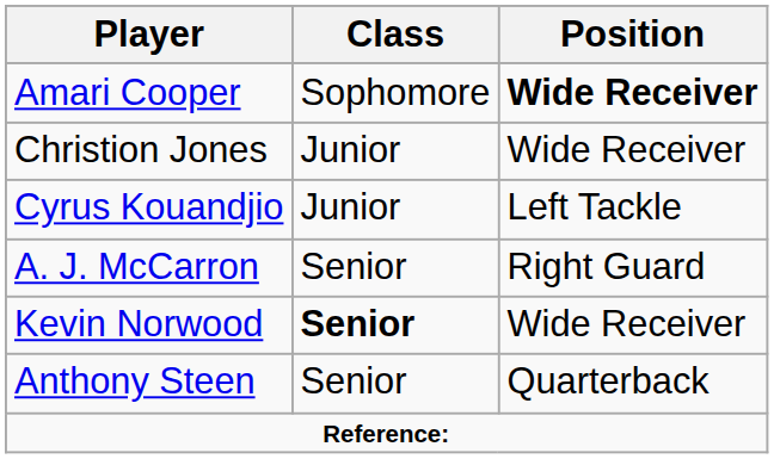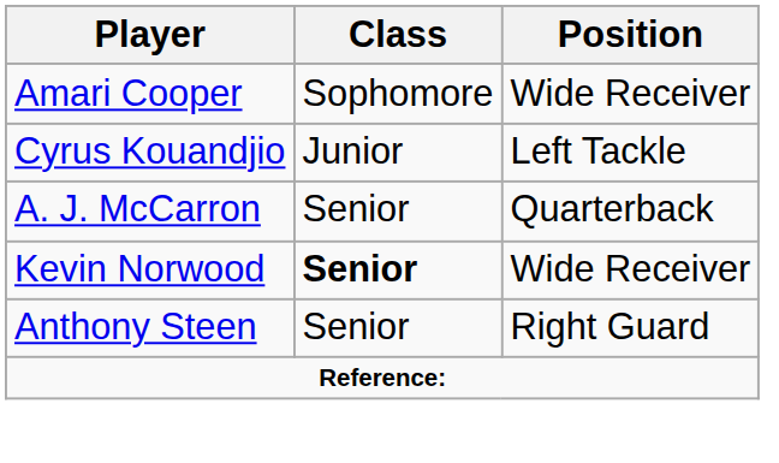Amari Cooper | Position: bold -> normal
- row: Christion Jones | Junior | Wide Receiver
A. J. McCarron | Position: Right Guard -> Quarterback
Anthony Steen | Position: Quarterback -> Right Guard
